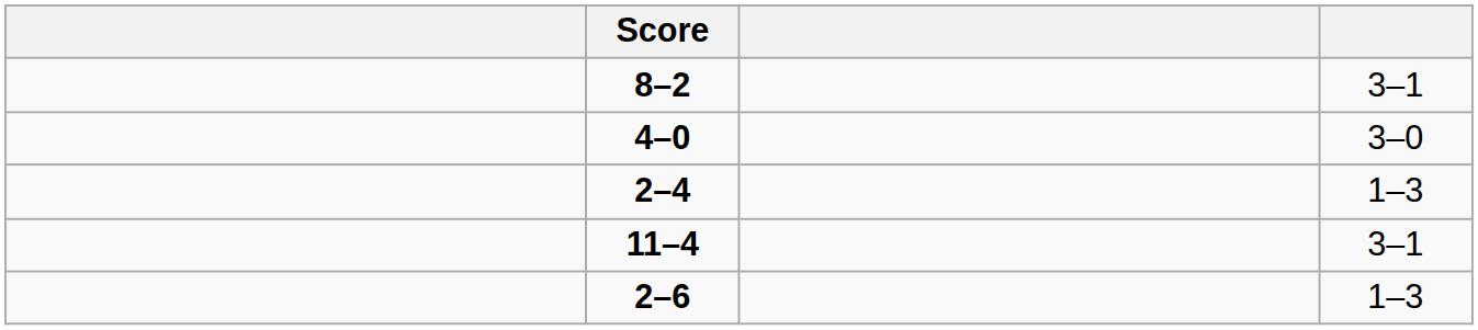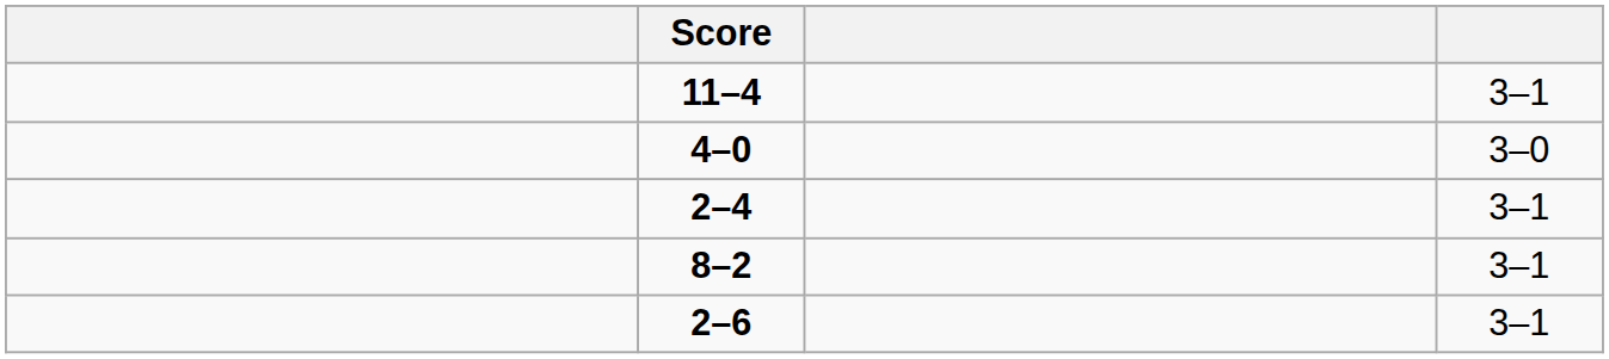rows swapped: 8–2 <-> 11–4
2–4 | column 4: 1–3 -> 3–1
2–6 | column 4: 1–3 -> 3–1
